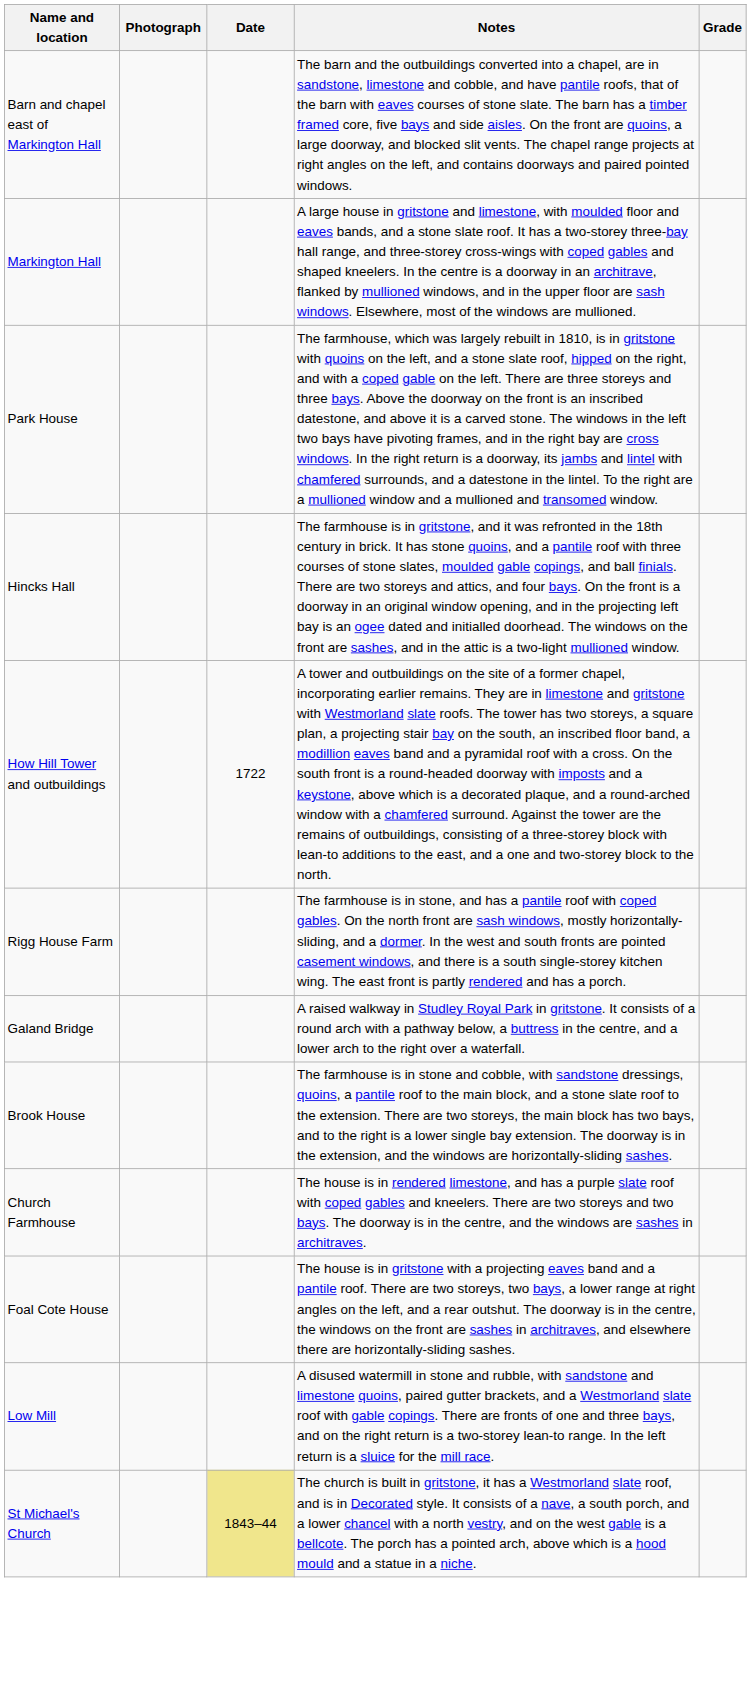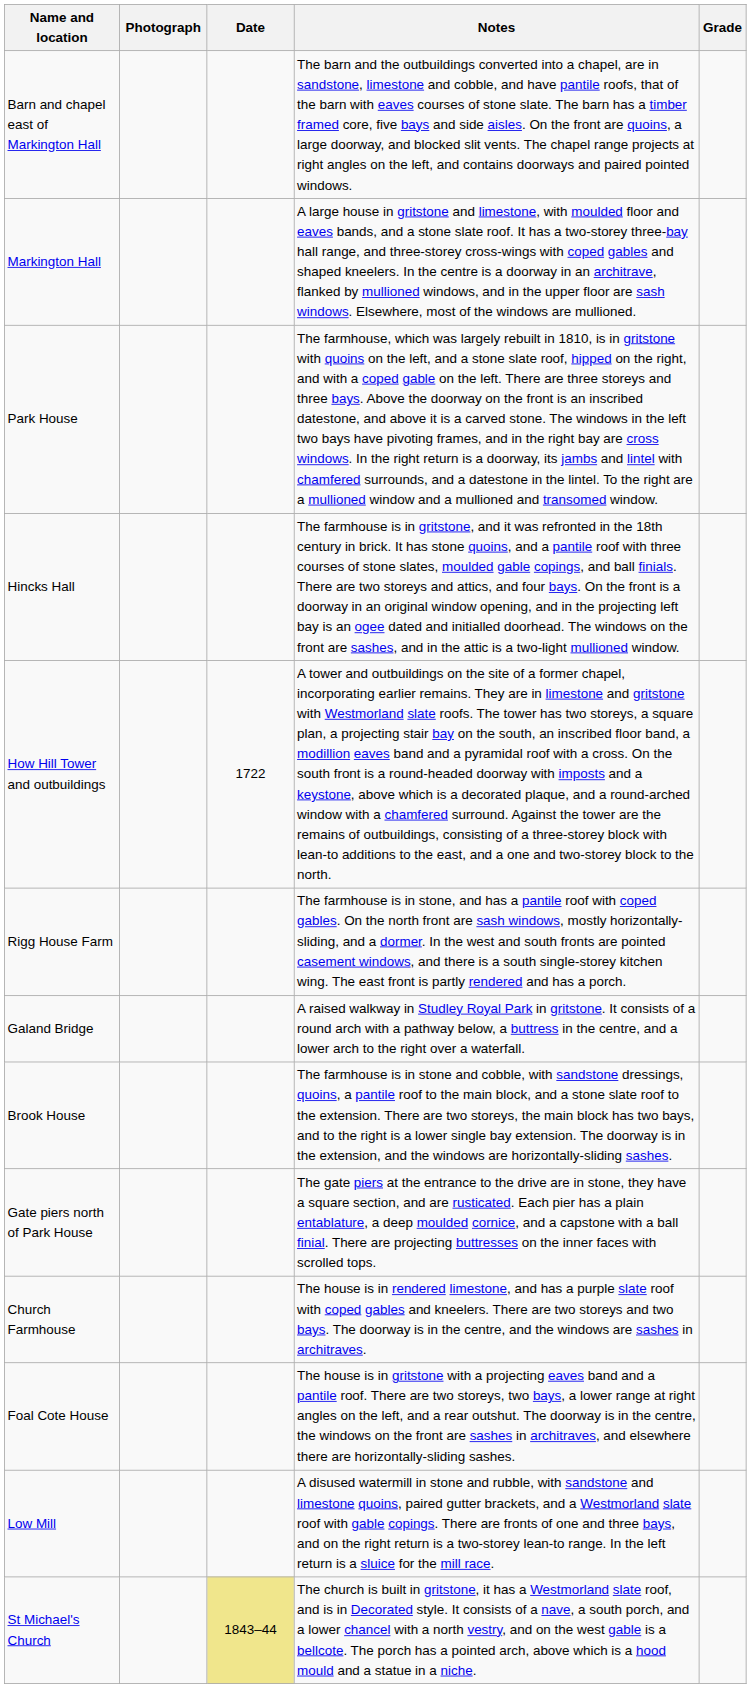+ row: Gate piers north of Park House | The gate piers at the entrance to the drive are in stone, they have a square section, and are rusticated. Each pier has a plain entablature, a deep moulded cornice, and a capstone with a ball finial. There are projecting buttresses on the inner faces with scrolled tops.
